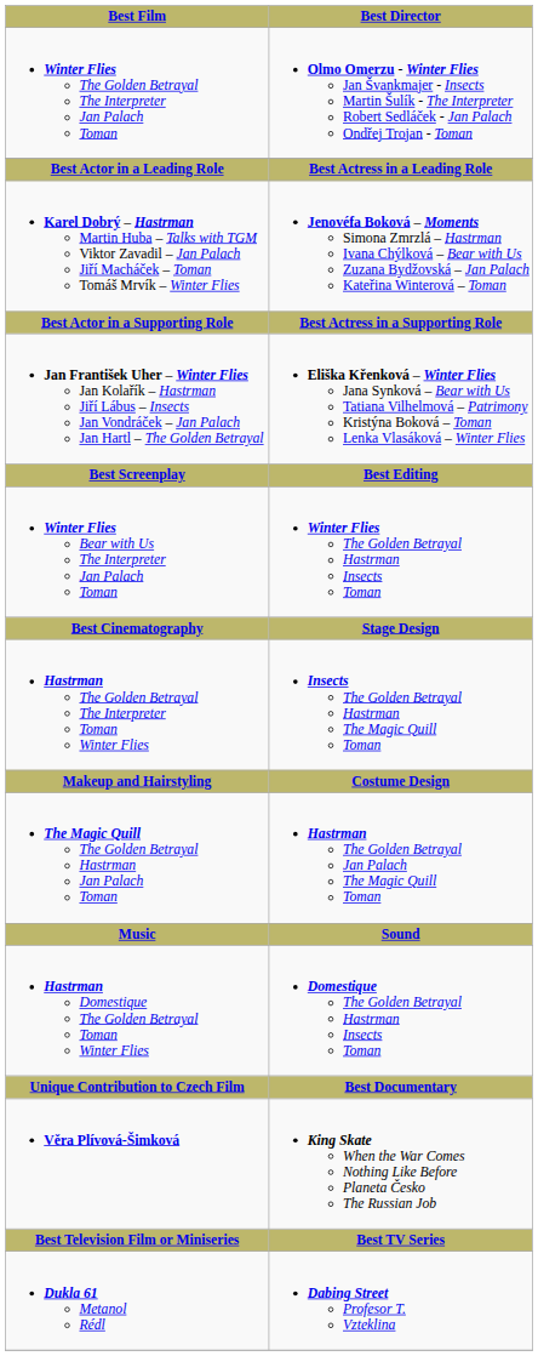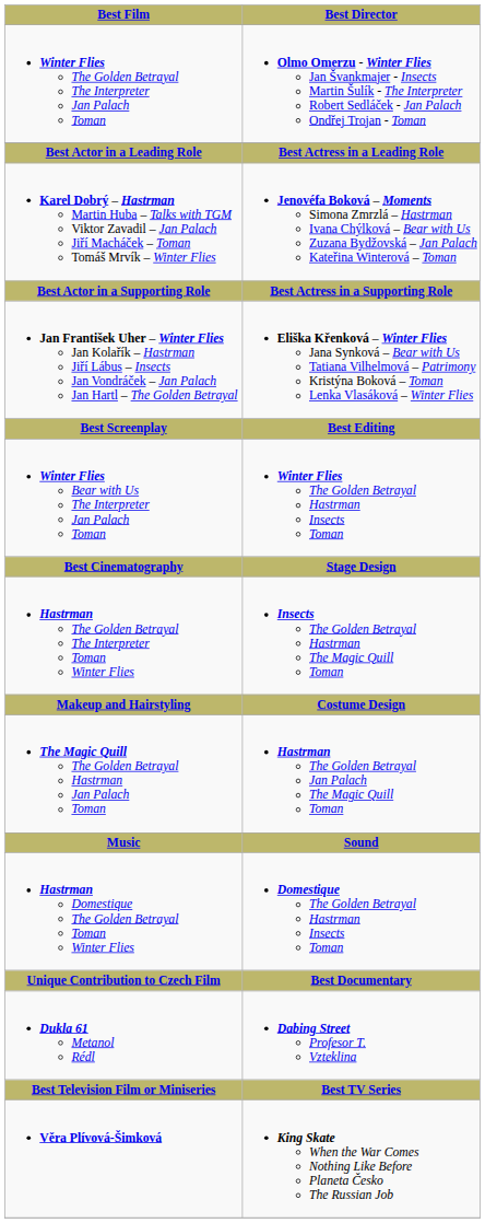rows swapped: Věra Plívová-Šimková <-> Dukla 61 Metanol Rédl
